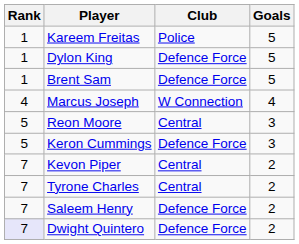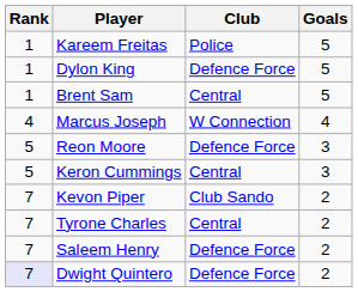Brent Sam | Club: Defence Force -> Central
Reon Moore | Club: Central -> Defence Force
Keron Cummings | Club: Defence Force -> Central
Kevon Piper | Club: Central -> Club Sando
